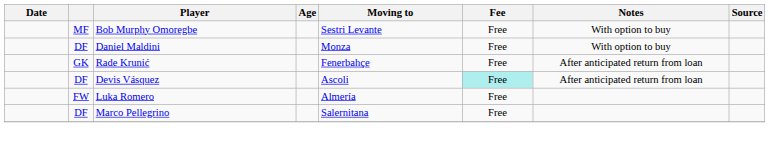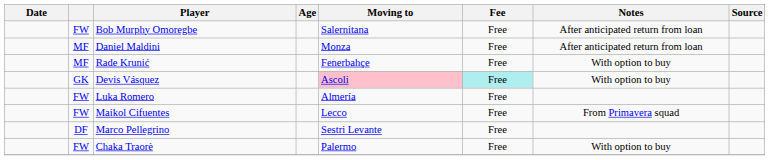Bob Murphy Omoregbe | column 2: MF -> FW
Bob Murphy Omoregbe | Moving to: Sestri Levante -> Salernitana
Bob Murphy Omoregbe | Notes: With option to buy -> After anticipated return from loan
Daniel Maldini | column 2: DF -> MF
Daniel Maldini | Notes: With option to buy -> After anticipated return from loan
Rade Krunić | column 2: GK -> MF
Rade Krunić | Notes: After anticipated return from loan -> With option to buy
Devis Vásquez | column 2: DF -> GK
Devis Vásquez | Moving to: no background -> pink background
Devis Vásquez | Notes: After anticipated return from loan -> With option to buy
+ row: FW | Maikol Cifuentes | Lecco | Free | From Primavera squad
Marco Pellegrino | Moving to: Salernitana -> Sestri Levante
+ row: FW | Chaka Traorè | Palermo | Free | With option to buy
